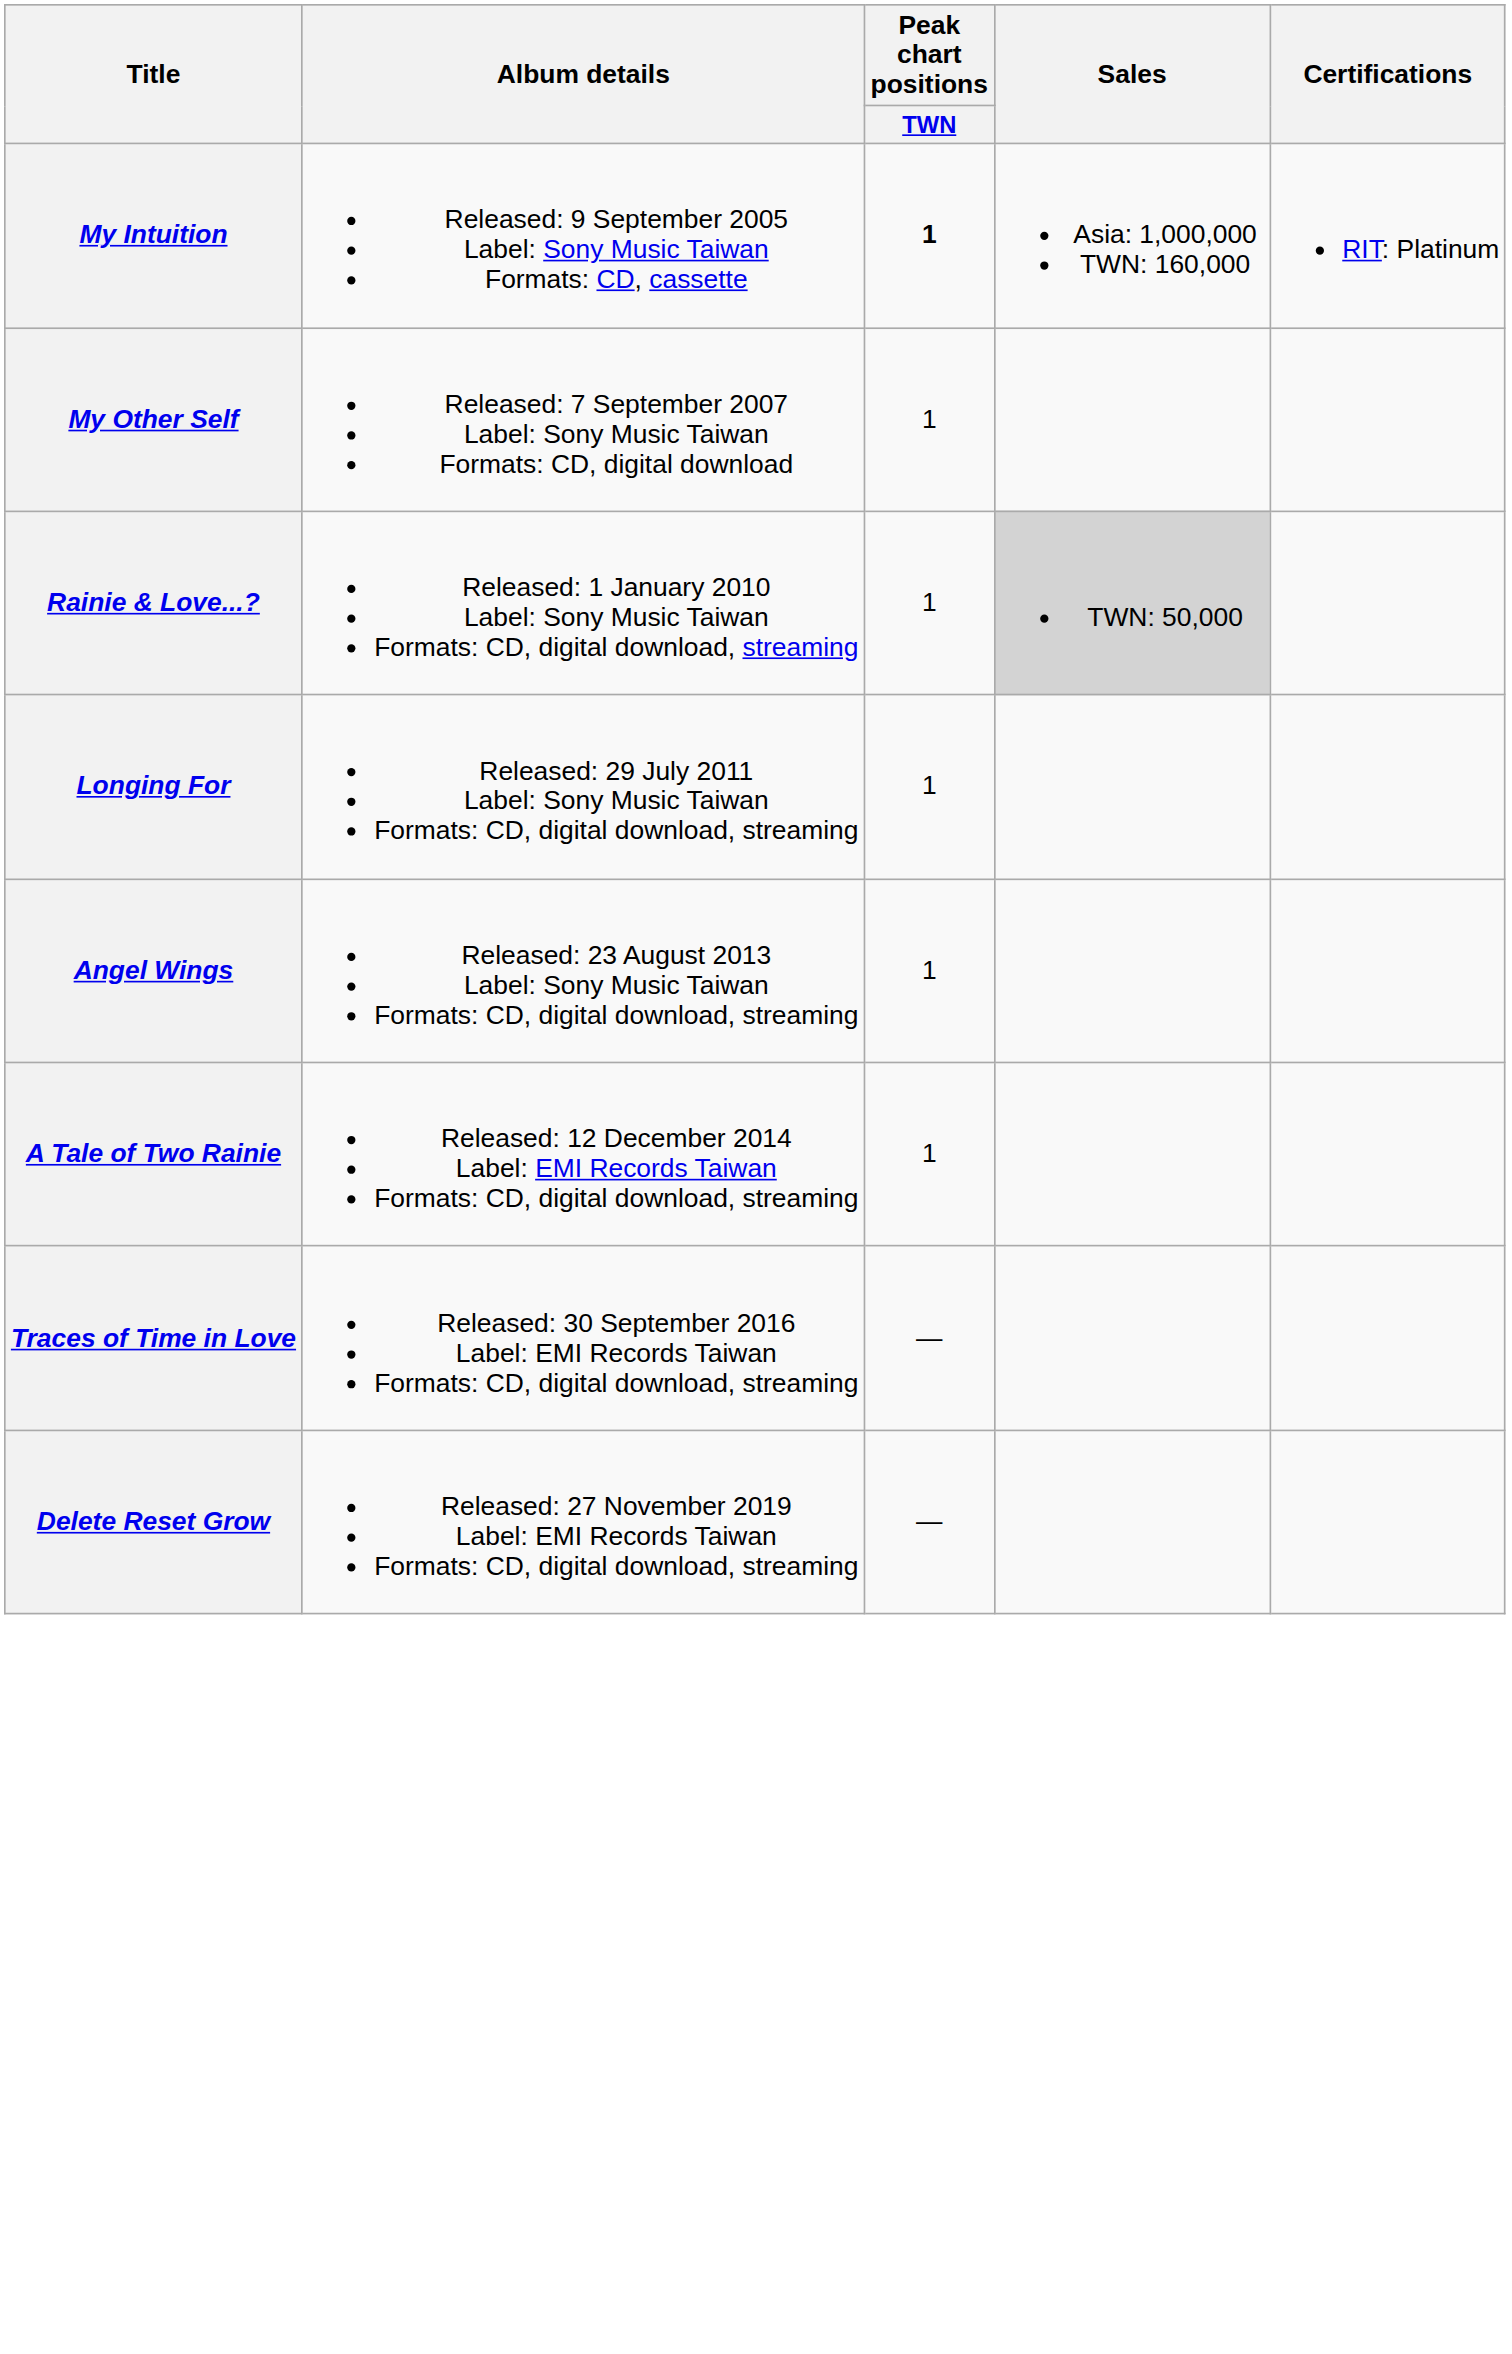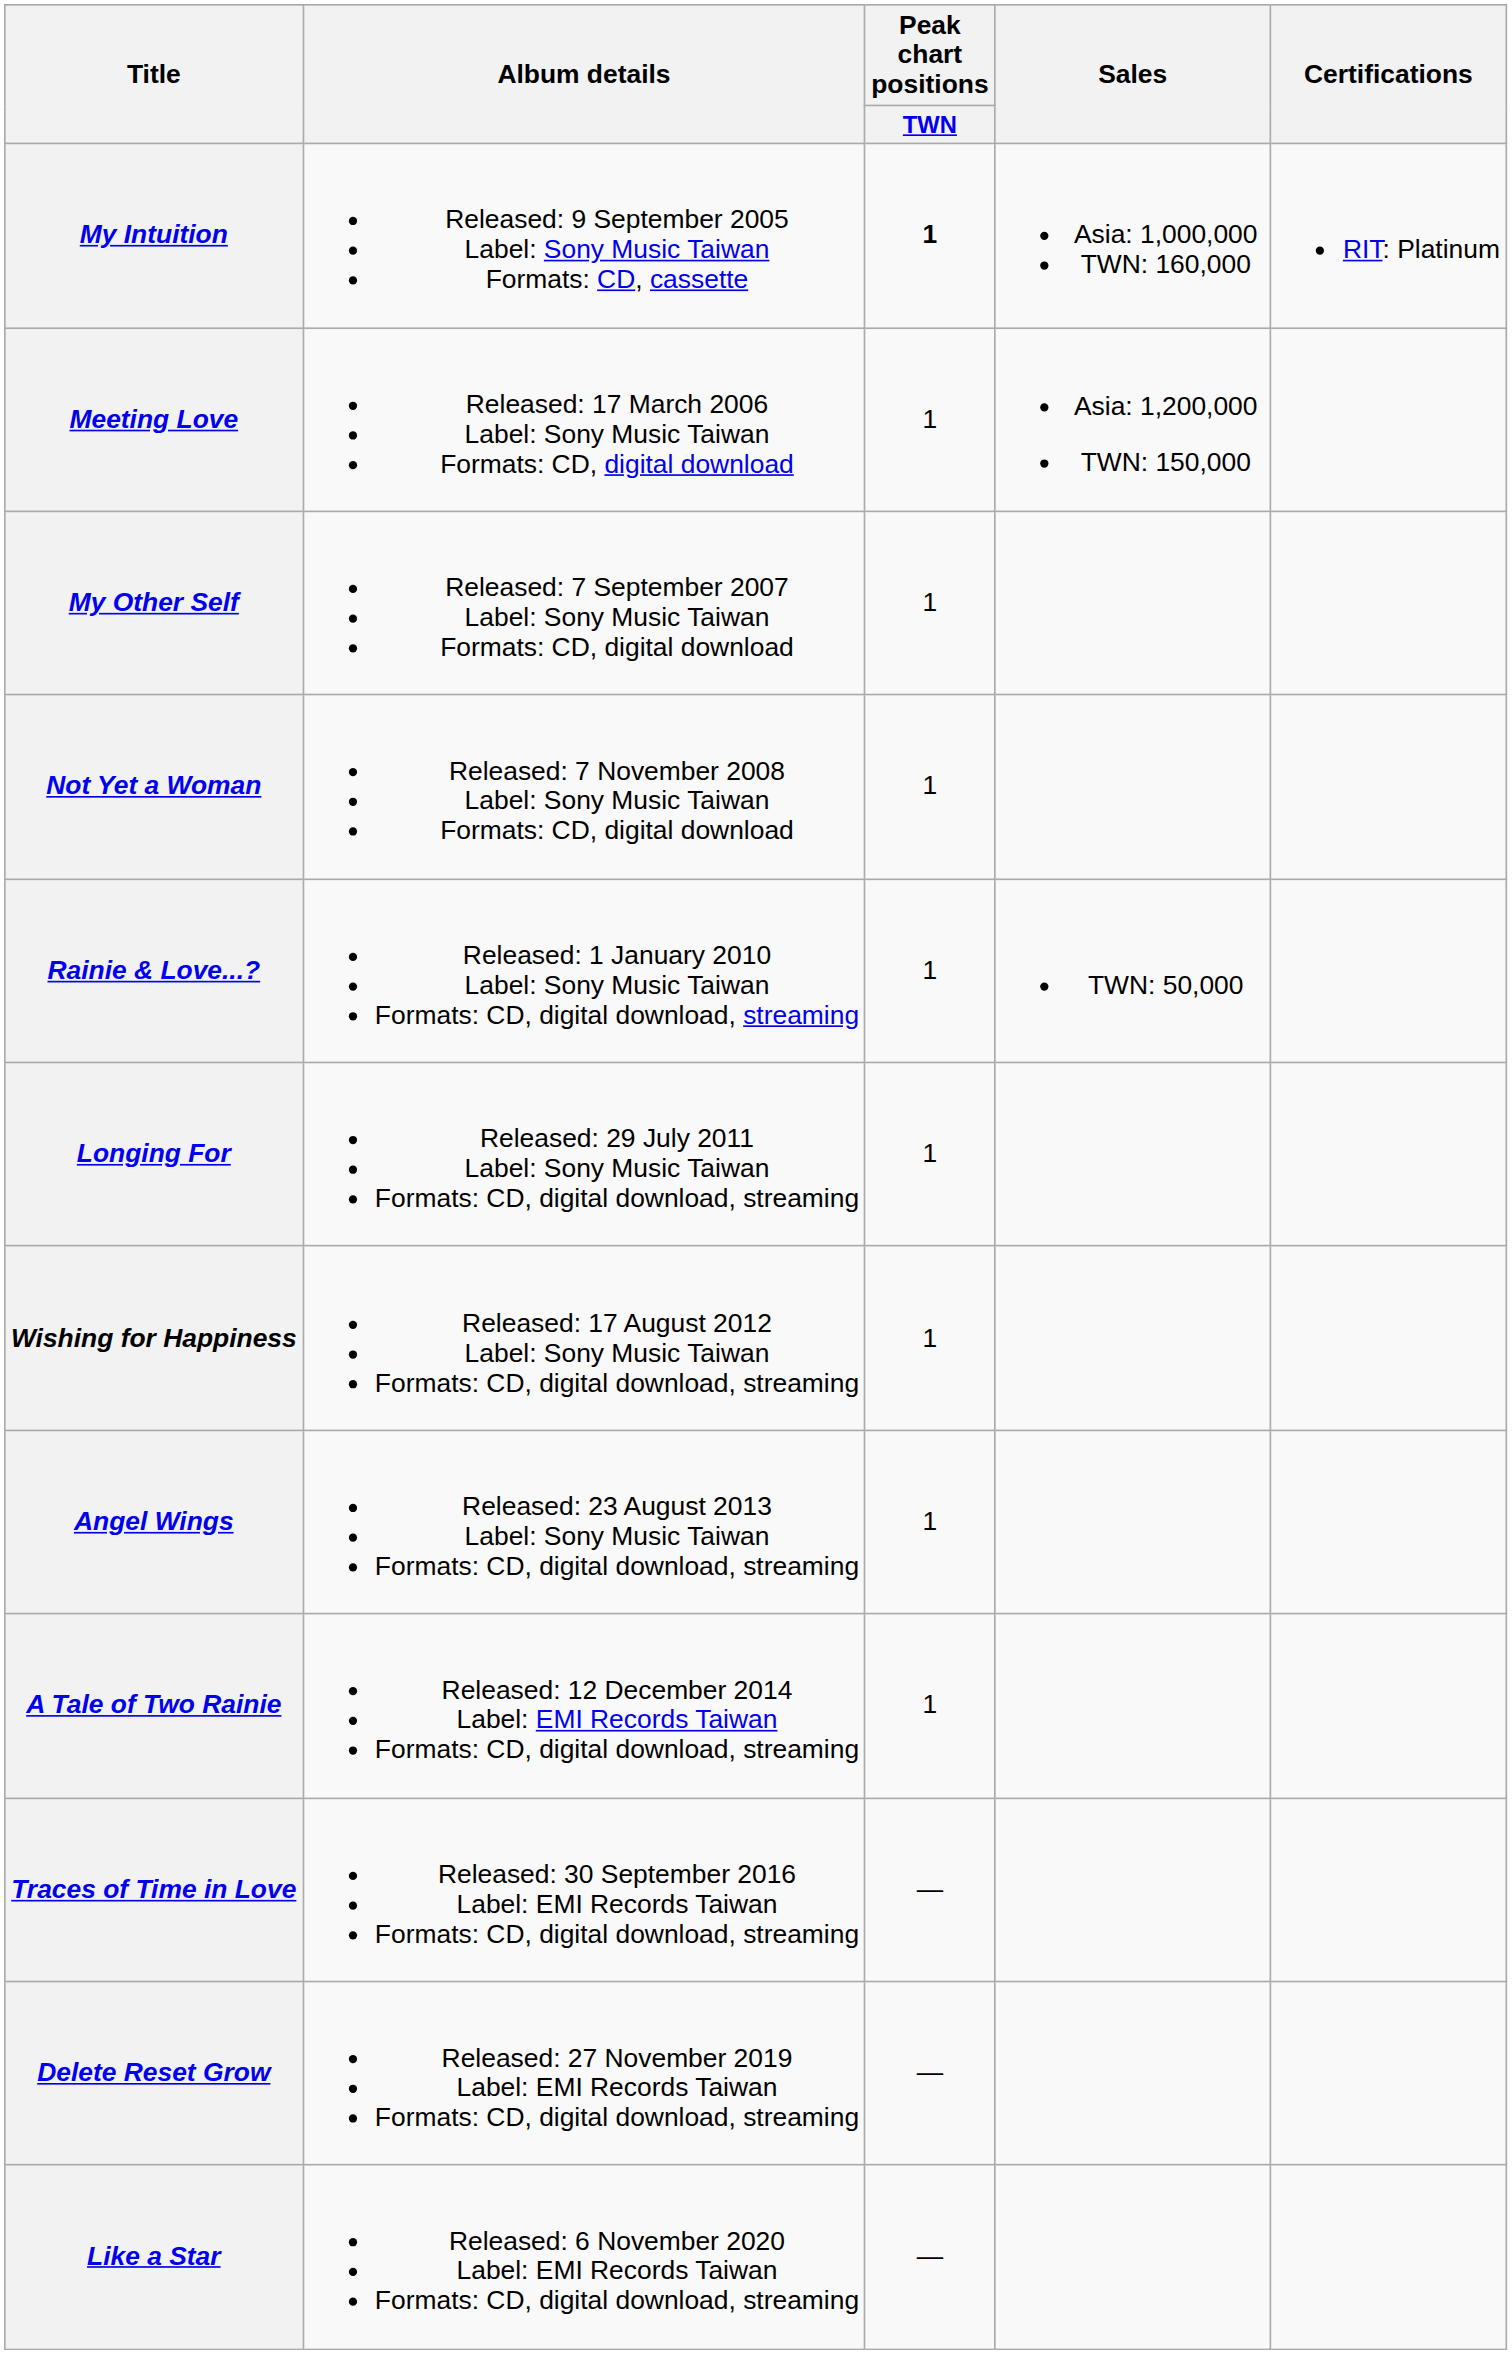+ row: Meeting Love | Released: 17 March 2006 Label: Sony Music Taiwan Formats: CD, digital download | 1 | Asia: 1,200,000 TWN: 150,000
+ row: Not Yet a Woman | Released: 7 November 2008 Label: Sony Music Taiwan Formats: CD, digital download | 1
Rainie & Love...? | Sales: lightgrey background -> no background
+ row: Wishing for Happiness | Released: 17 August 2012 Label: Sony Music Taiwan Formats: CD, digital download, streaming | 1
+ row: Like a Star | Released: 6 November 2020 Label: EMI Records Taiwan Formats: CD, digital download, streaming | —
